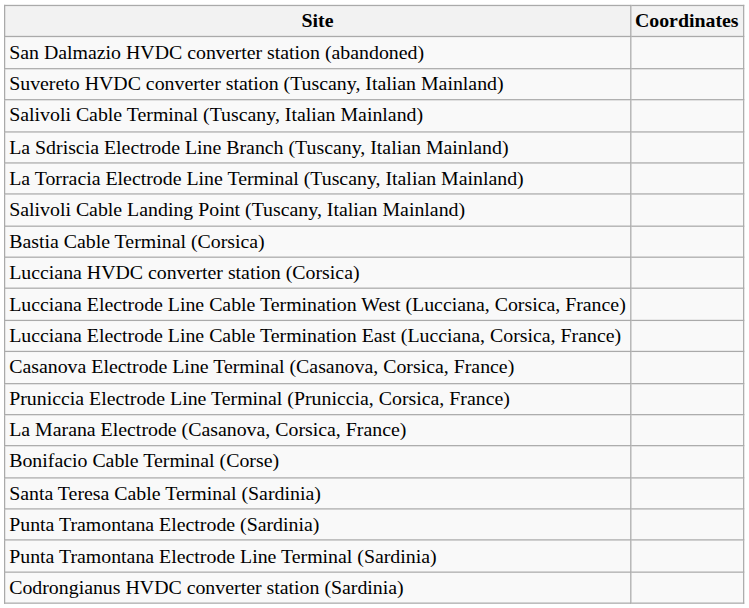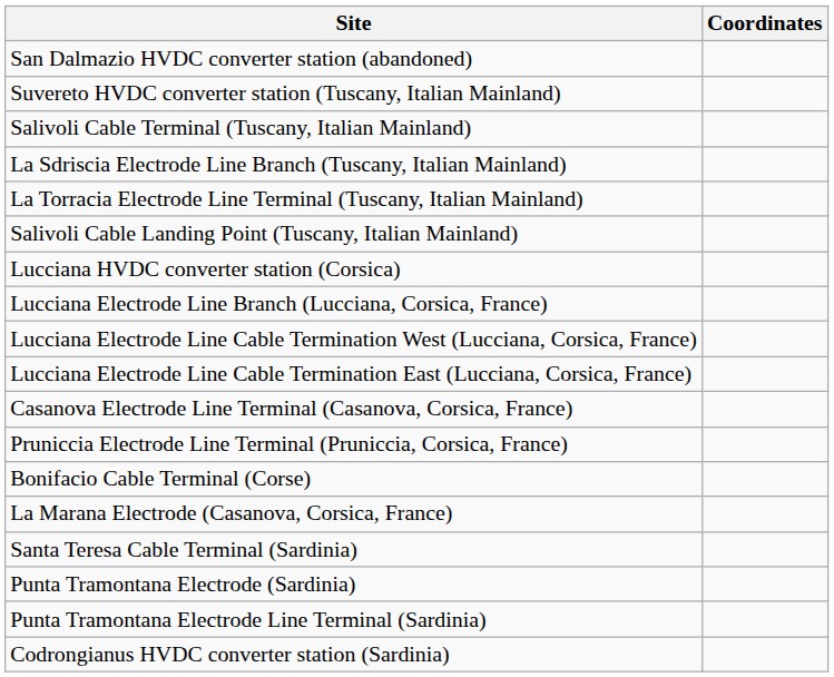- row: Bastia Cable Terminal (Corsica)
+ row: Lucciana Electrode Line Branch (Lucciana, Corsica, France)
rows swapped: La Marana Electrode (Casanova, Corsica, France) <-> Bonifacio Cable Terminal (Corse)
